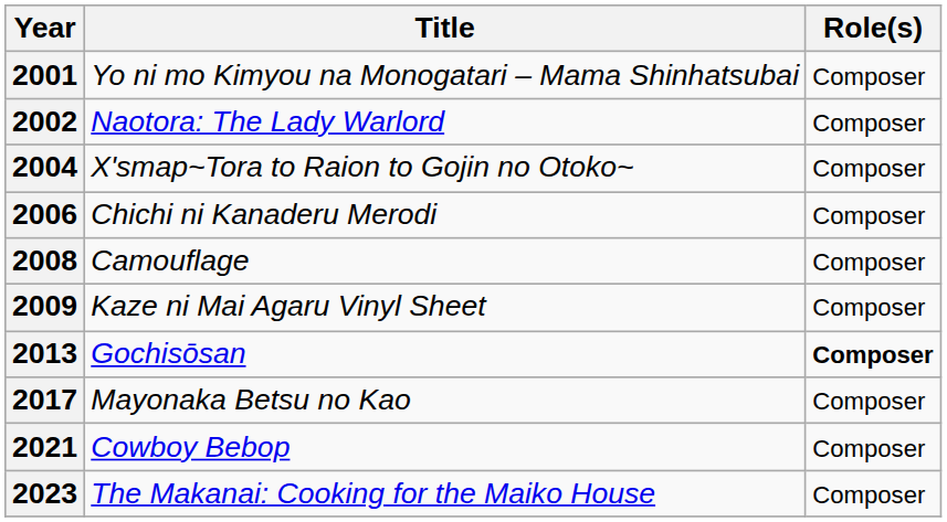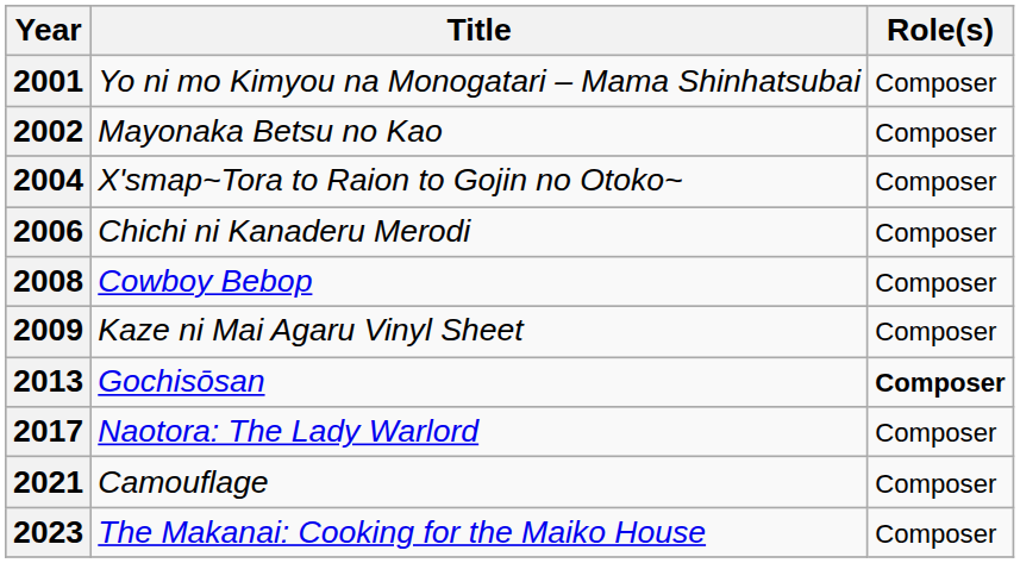2002 | Title: Naotora: The Lady Warlord -> Mayonaka Betsu no Kao
2008 | Title: Camouflage -> Cowboy Bebop
2017 | Title: Mayonaka Betsu no Kao -> Naotora: The Lady Warlord
2021 | Title: Cowboy Bebop -> Camouflage
